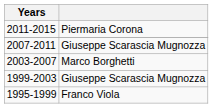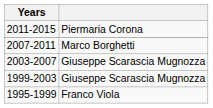2007-2011 | column 2: Giuseppe Scarascia Mugnozza -> Marco Borghetti
2003-2007 | column 2: Marco Borghetti -> Giuseppe Scarascia Mugnozza
